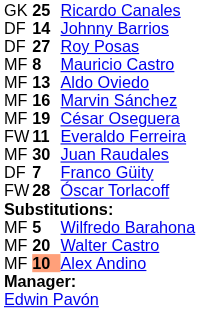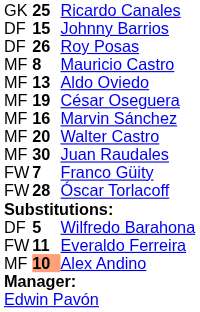Johnny Barrios | column 2: 14 -> 15
Roy Posas | column 2: 27 -> 26
rows swapped: Marvin Sánchez <-> César Oseguera
rows swapped: Walter Castro <-> Everaldo Ferreira
Franco Güity | column 1: DF -> FW
Wilfredo Barahona | column 1: MF -> DF
